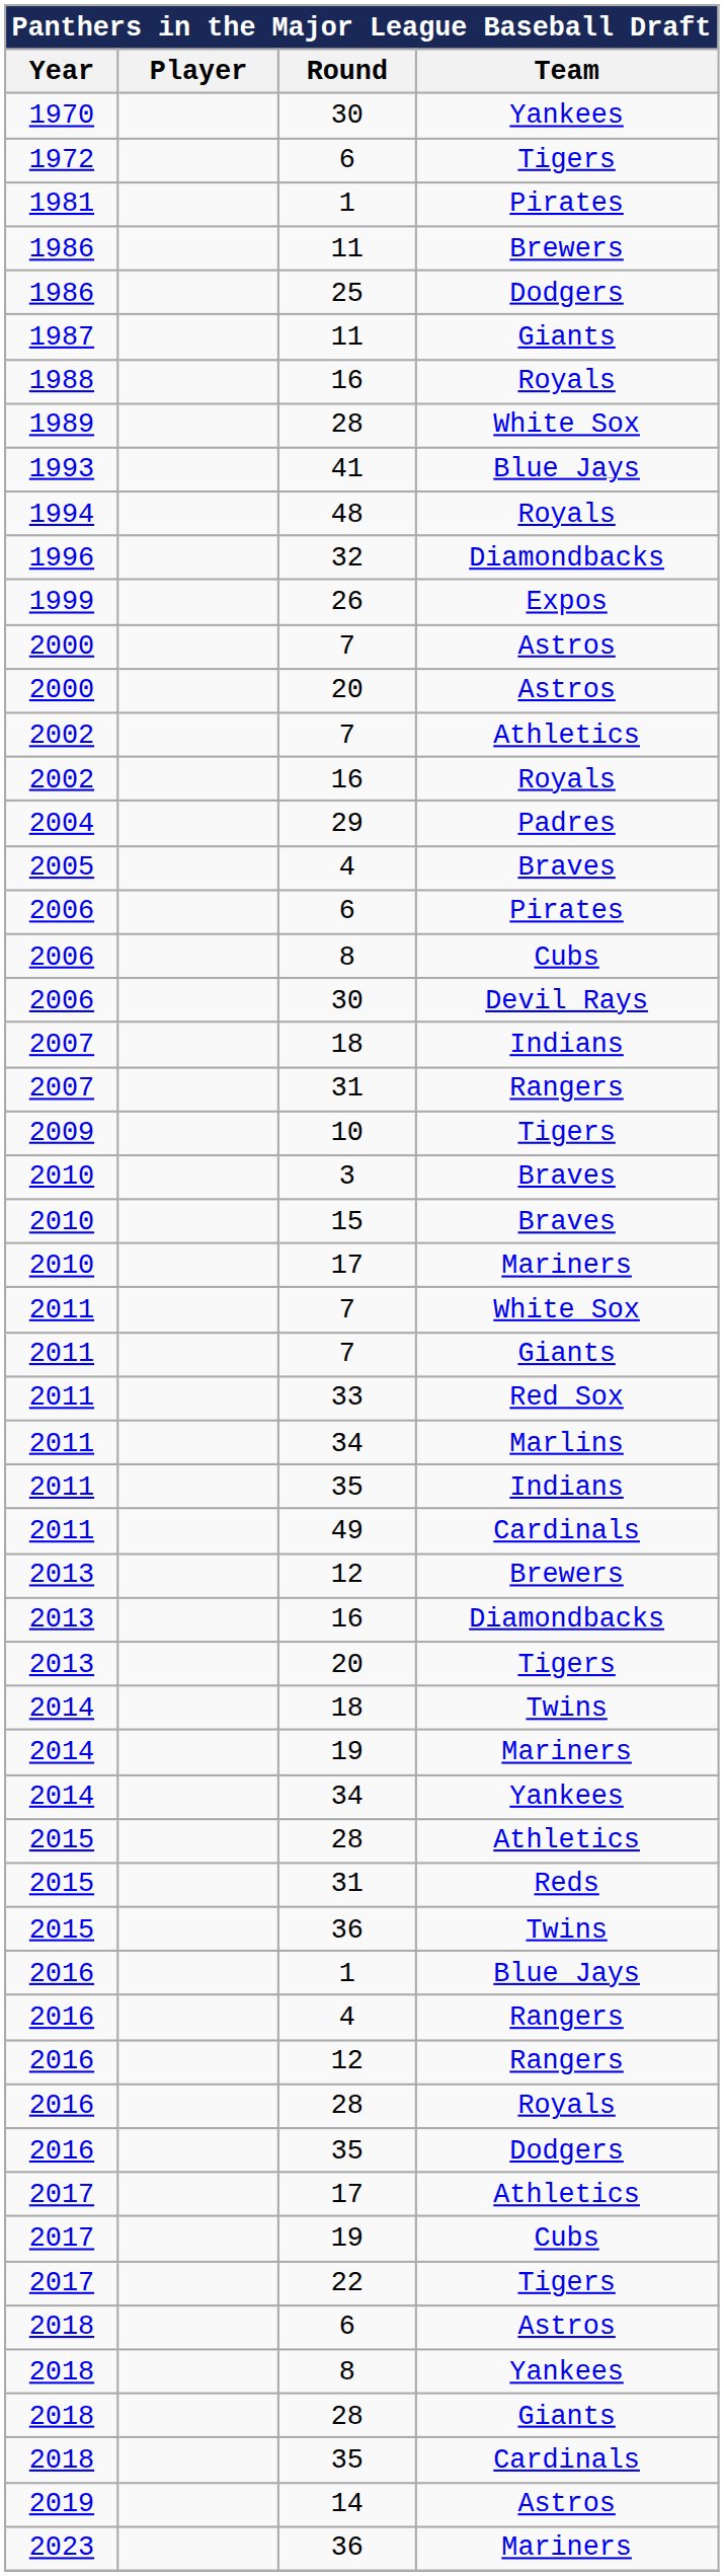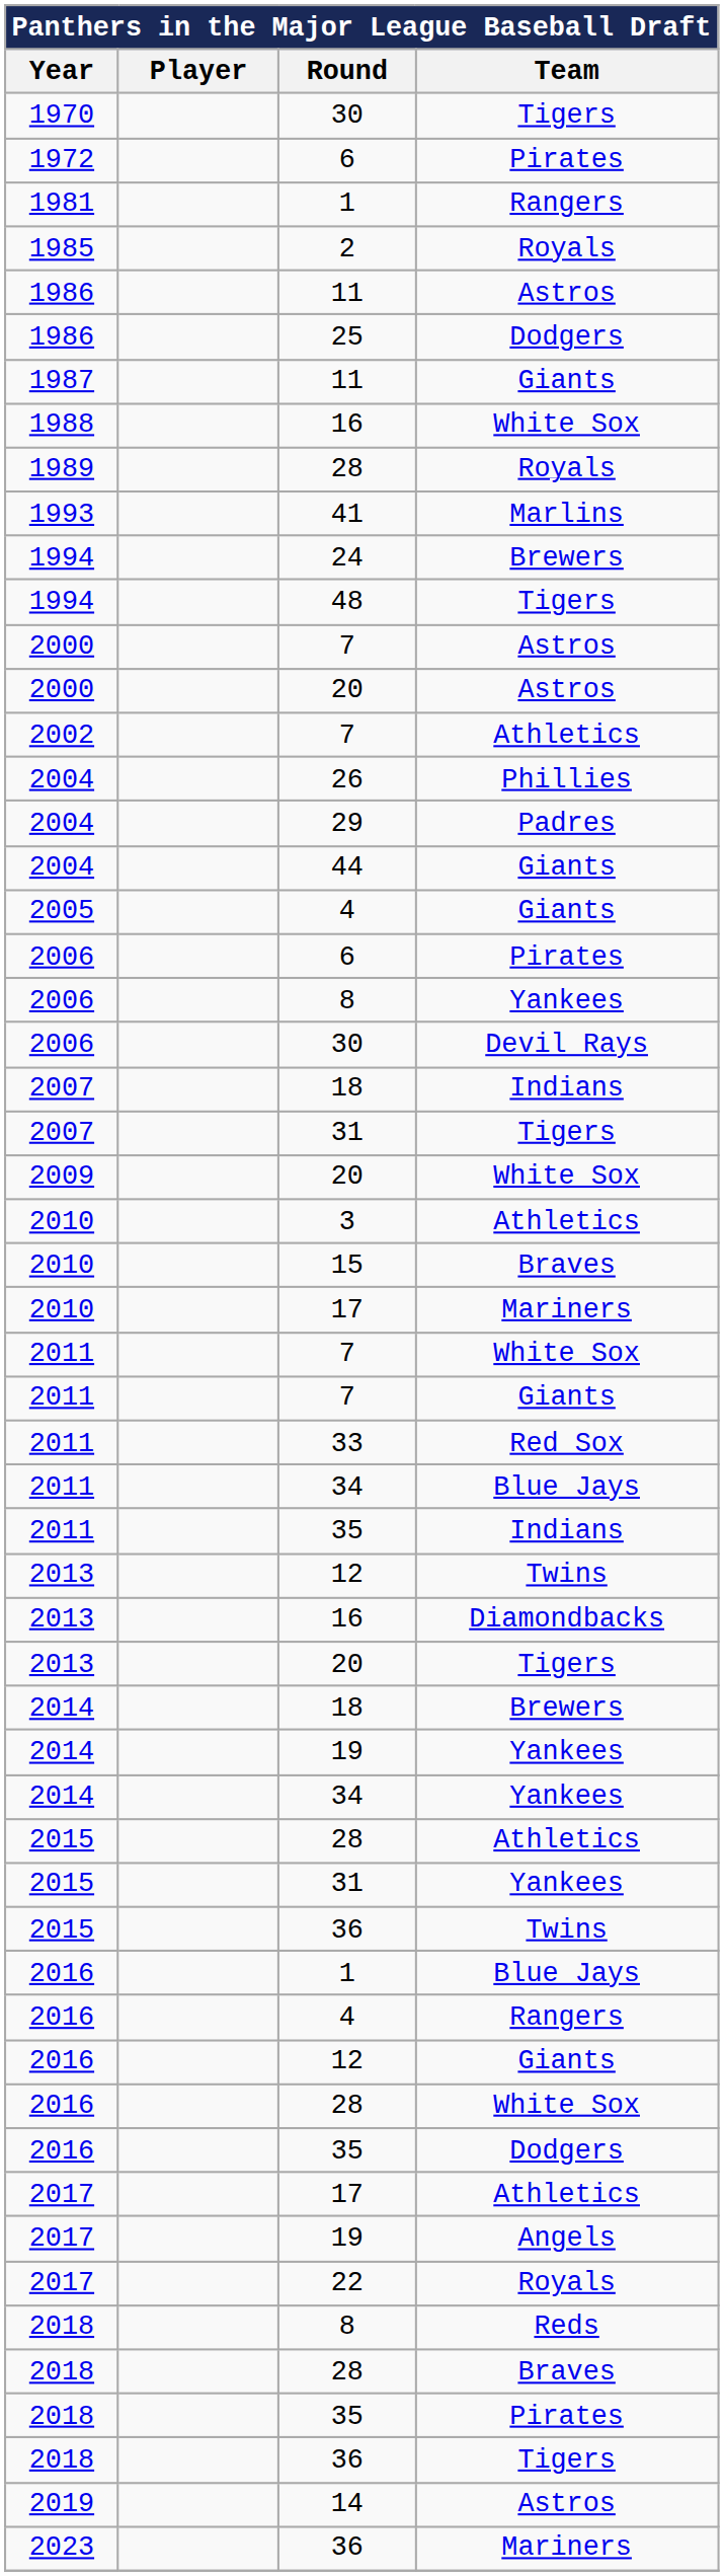1970 / 30 | Team: Yankees -> Tigers
1972 / 6 | Team: Tigers -> Pirates
1981 / 1 | Team: Pirates -> Rangers
+ row: 1985 | 2 | Royals
1986 / 11 | Team: Brewers -> Astros
1988 / 16 | Team: Royals -> White Sox
1989 / 28 | Team: White Sox -> Royals
41 | Team: Blue Jays -> Marlins
+ row: 1994 | 24 | Brewers
48 | Team: Royals -> Tigers
- row: 1996 | 32 | Diamondbacks
- row: 1999 | 26 | Expos
- row: 2002 | 16 | Royals
+ row: 2004 | 26 | Phillies
+ row: 2004 | 44 | Giants
2005 / 4 | Team: Braves -> Giants
2006 / 8 | Team: Cubs -> Yankees
2007 / 31 | Team: Rangers -> Tigers
- row: 2009 | 10 | Tigers
+ row: 2009 | 20 | White Sox
3 | Team: Braves -> Athletics
2011 / 34 | Team: Marlins -> Blue Jays
- row: 2011 | 49 | Cardinals
2013 / 12 | Team: Brewers -> Twins
2014 / 18 | Team: Twins -> Brewers
2014 / 19 | Team: Mariners -> Yankees
2015 / 31 | Team: Reds -> Yankees
2016 / 12 | Team: Rangers -> Giants
2016 / 28 | Team: Royals -> White Sox
2017 / 19 | Team: Cubs -> Angels
22 | Team: Tigers -> Royals
- row: 2018 | 6 | Astros
2018 / 8 | Team: Yankees -> Reds
2018 / 28 | Team: Giants -> Braves
2018 / 35 | Team: Cardinals -> Pirates
+ row: 2018 | 36 | Tigers
